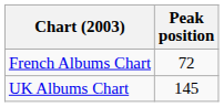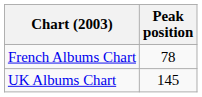French Albums Chart | Peak position: 72 -> 78
